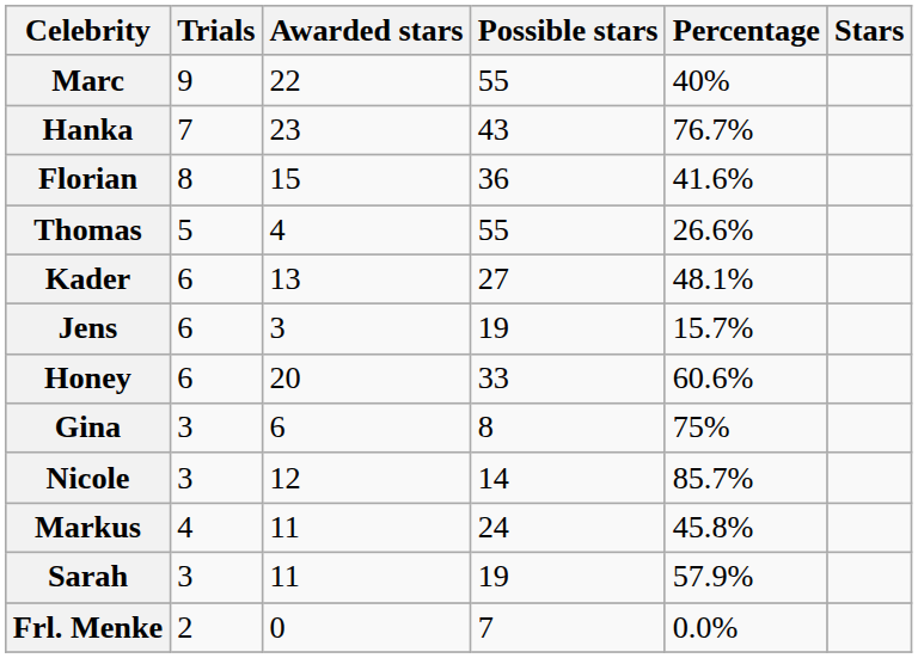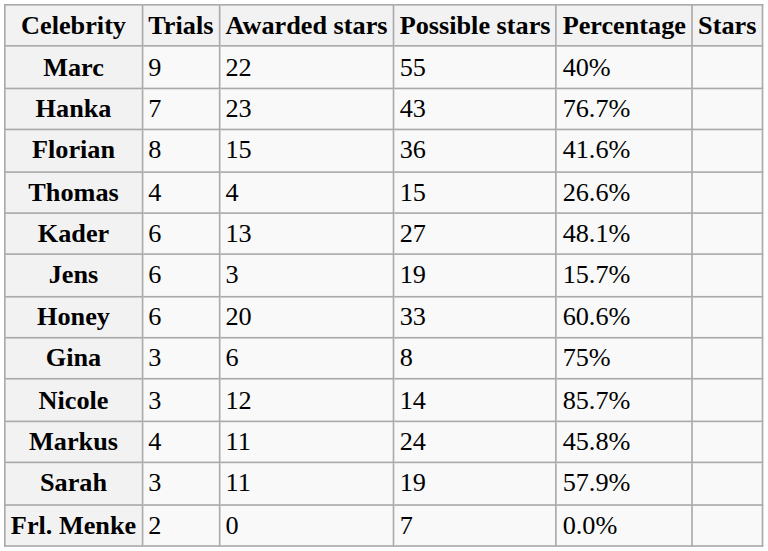Thomas | Trials: 5 -> 4
Thomas | Possible stars: 55 -> 15
